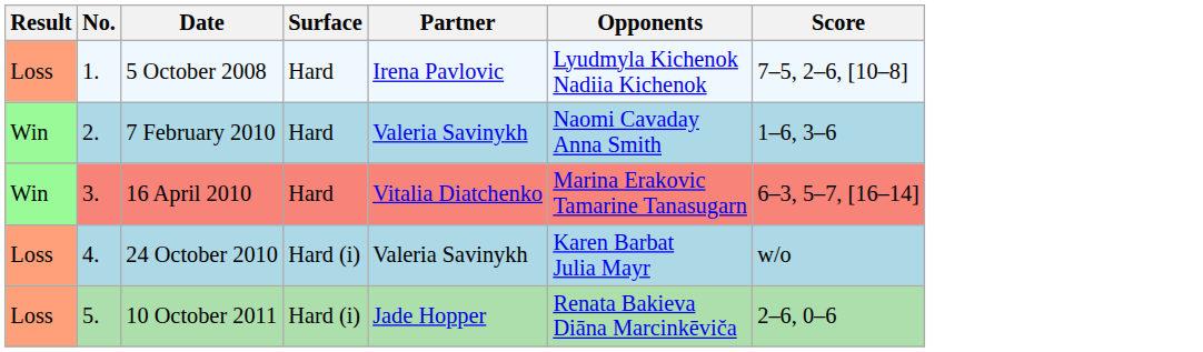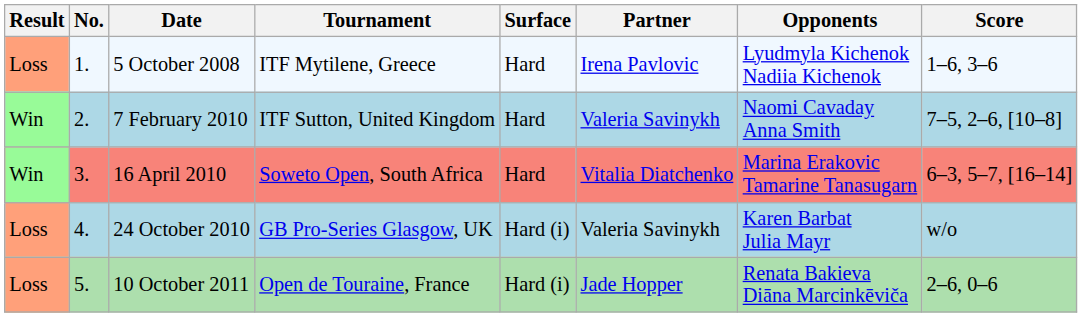+ column: Tournament | ITF Mytilene, Greece | ITF Sutton, United Kingdom | Soweto Open, South Africa | GB Pro-Series Glasgow, UK | Open de Touraine, France
5 October 2008 | Score: 7–5, 2–6, [10–8] -> 1–6, 3–6
7 February 2010 | Score: 1–6, 3–6 -> 7–5, 2–6, [10–8]
